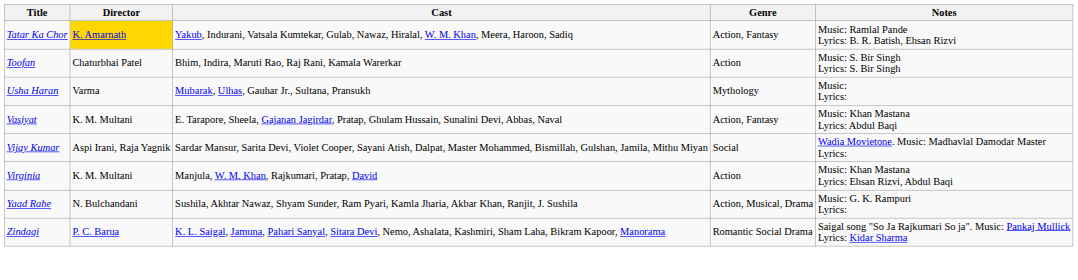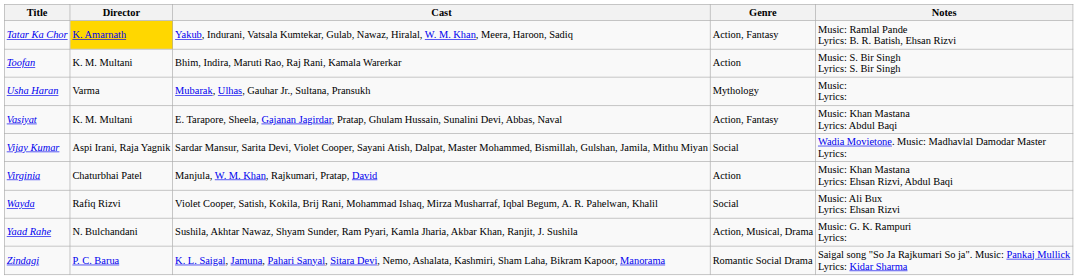Toofan | Director: Chaturbhai Patel -> K. M. Multani
Virginia | Director: K. M. Multani -> Chaturbhai Patel
+ row: Wayda | Rafiq Rizvi | Violet Cooper, Satish, Kokila, Brij Rani, Mohammad Ishaq, Mirza Musharraf, Iqbal Begum, A. R. Pahelwan, Khalil | Social | Music: Ali Bux Lyrics: Ehsan Rizvi
